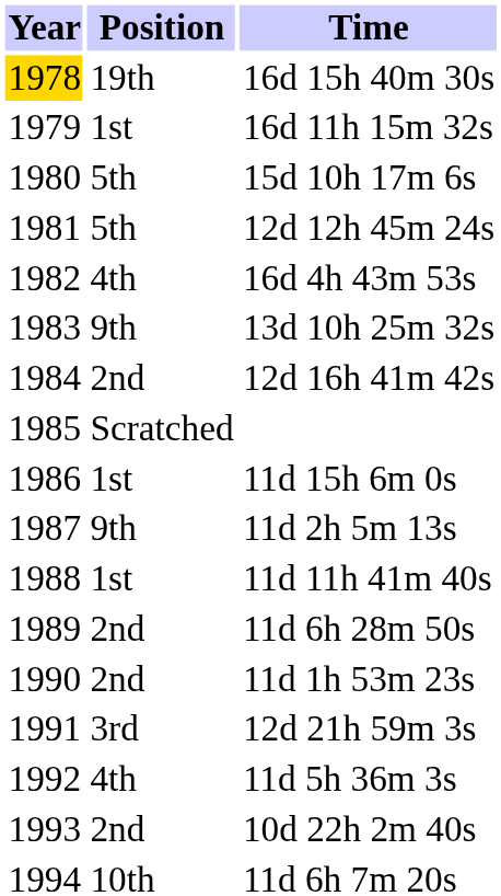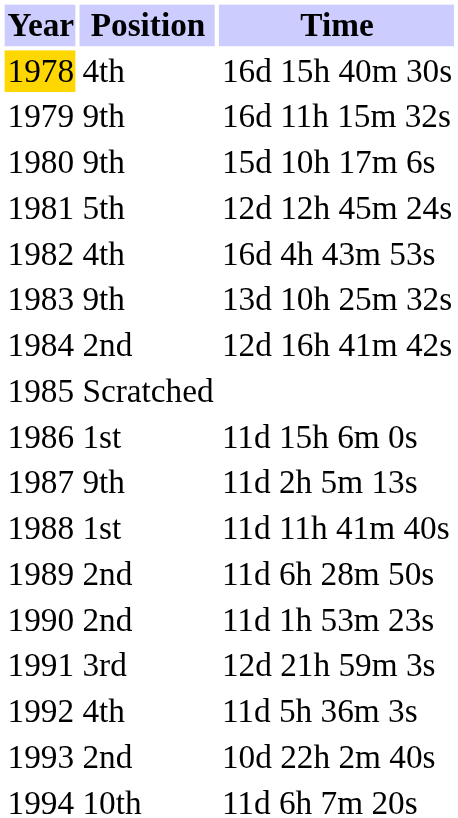16d 15h 40m 30s | Position: 19th -> 4th
16d 11h 15m 32s | Position: 1st -> 9th
15d 10h 17m 6s | Position: 5th -> 9th
